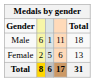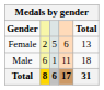rows swapped: Male <-> Female
